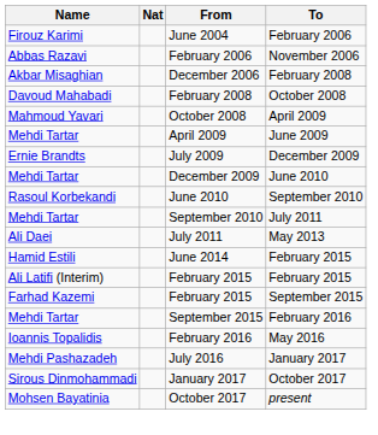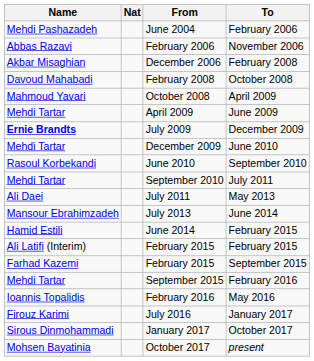June 2004 | Name: Firouz Karimi -> Mehdi Pashazadeh
July 2009 | Name: normal -> bold
+ row: Mansour Ebrahimzadeh | July 2013 | June 2014
July 2016 | Name: Mehdi Pashazadeh -> Firouz Karimi
